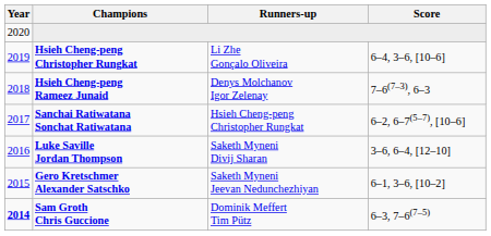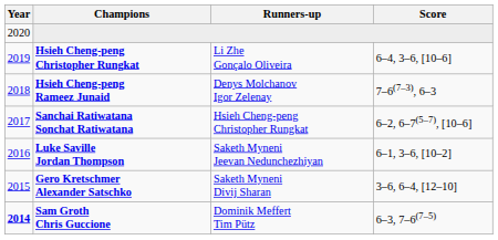Luke Saville Jordan Thompson | Runners-up: Saketh Myneni Divij Sharan -> Saketh Myneni Jeevan Nedunchezhiyan
Luke Saville Jordan Thompson | Score: 3–6, 6–4, [12–10] -> 6–1, 3–6, [10–2]
Gero Kretschmer Alexander Satschko | Runners-up: Saketh Myneni Jeevan Nedunchezhiyan -> Saketh Myneni Divij Sharan
Gero Kretschmer Alexander Satschko | Score: 6–1, 3–6, [10–2] -> 3–6, 6–4, [12–10]
